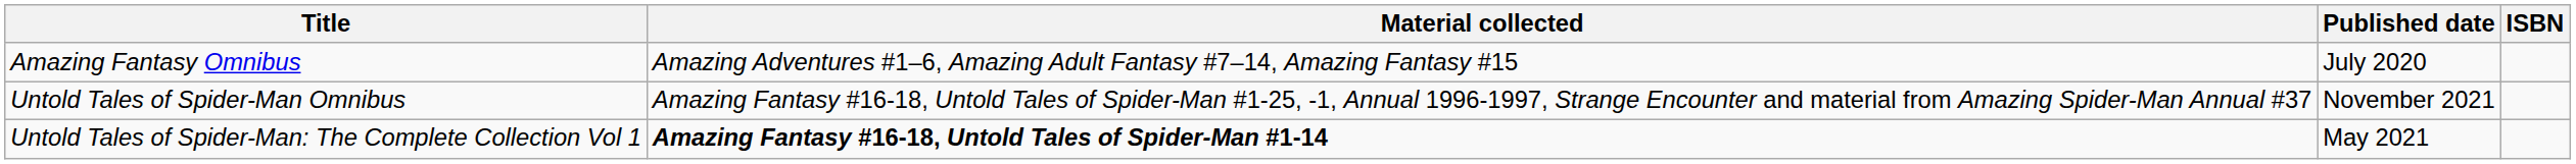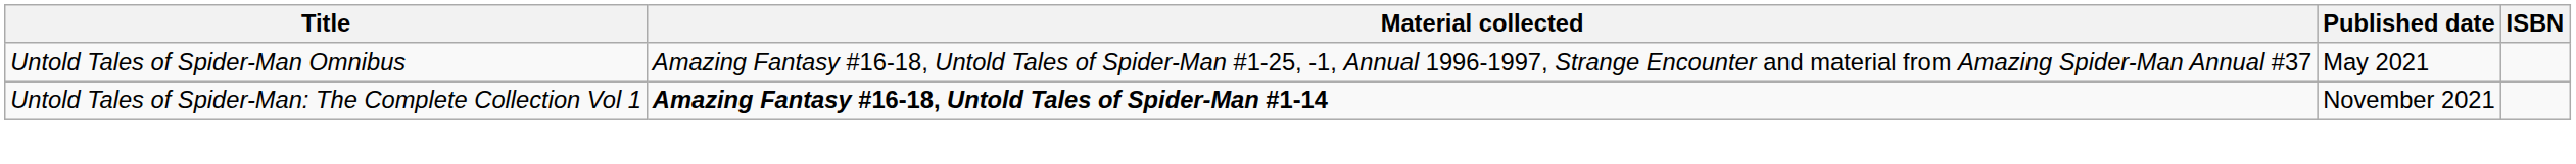- row: Amazing Fantasy Omnibus | Amazing Adventures #1–6, Amazing Adult Fantasy #7–14, Amazing Fantasy #15 | July 2020
Untold Tales of Spider-Man Omnibus | Published date: November 2021 -> May 2021
Untold Tales of Spider-Man: The Complete Collection Vol 1 | Published date: May 2021 -> November 2021
